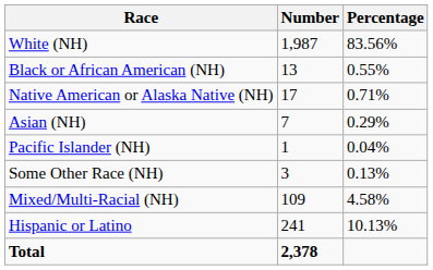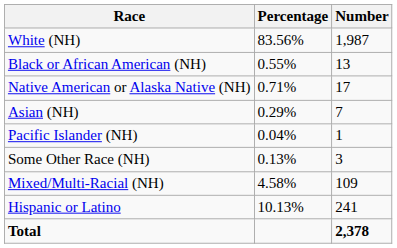columns swapped: Number <-> Percentage
